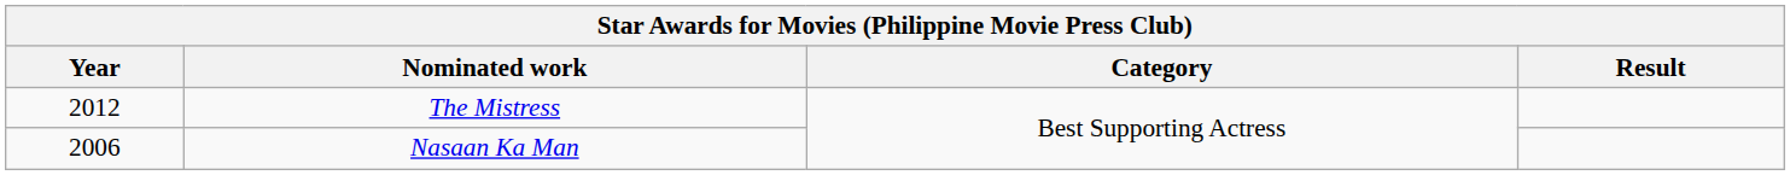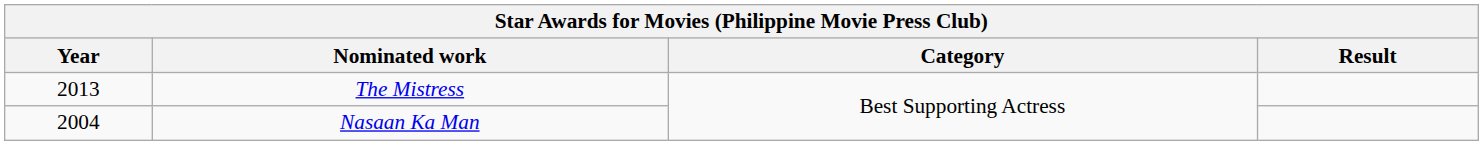The Mistress | Year: 2012 -> 2013
Nasaan Ka Man | Year: 2006 -> 2004
